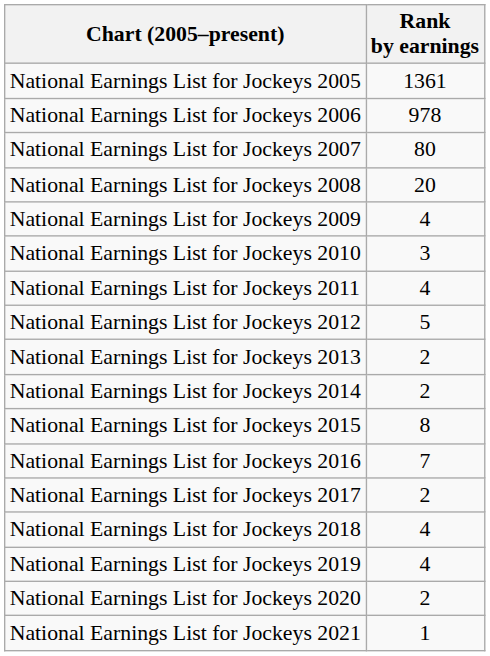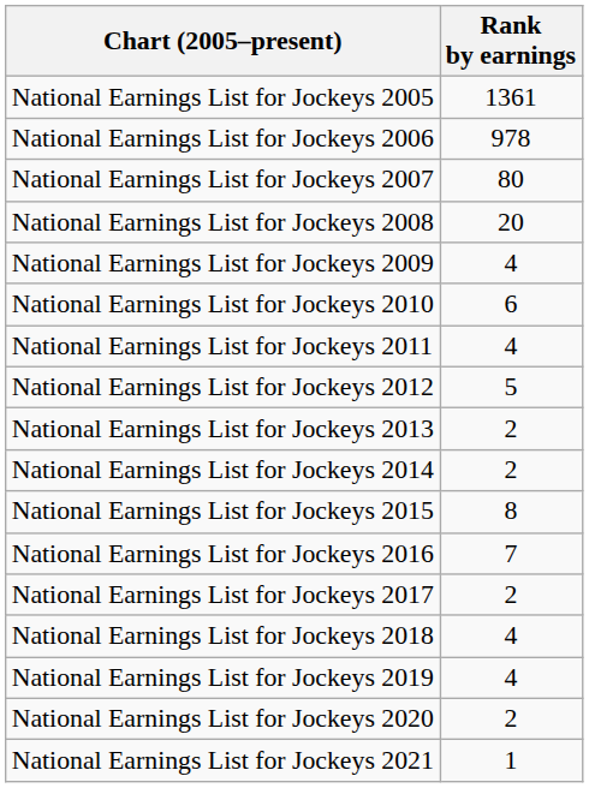National Earnings List for Jockeys 2010 | Rank by earnings: 3 -> 6
